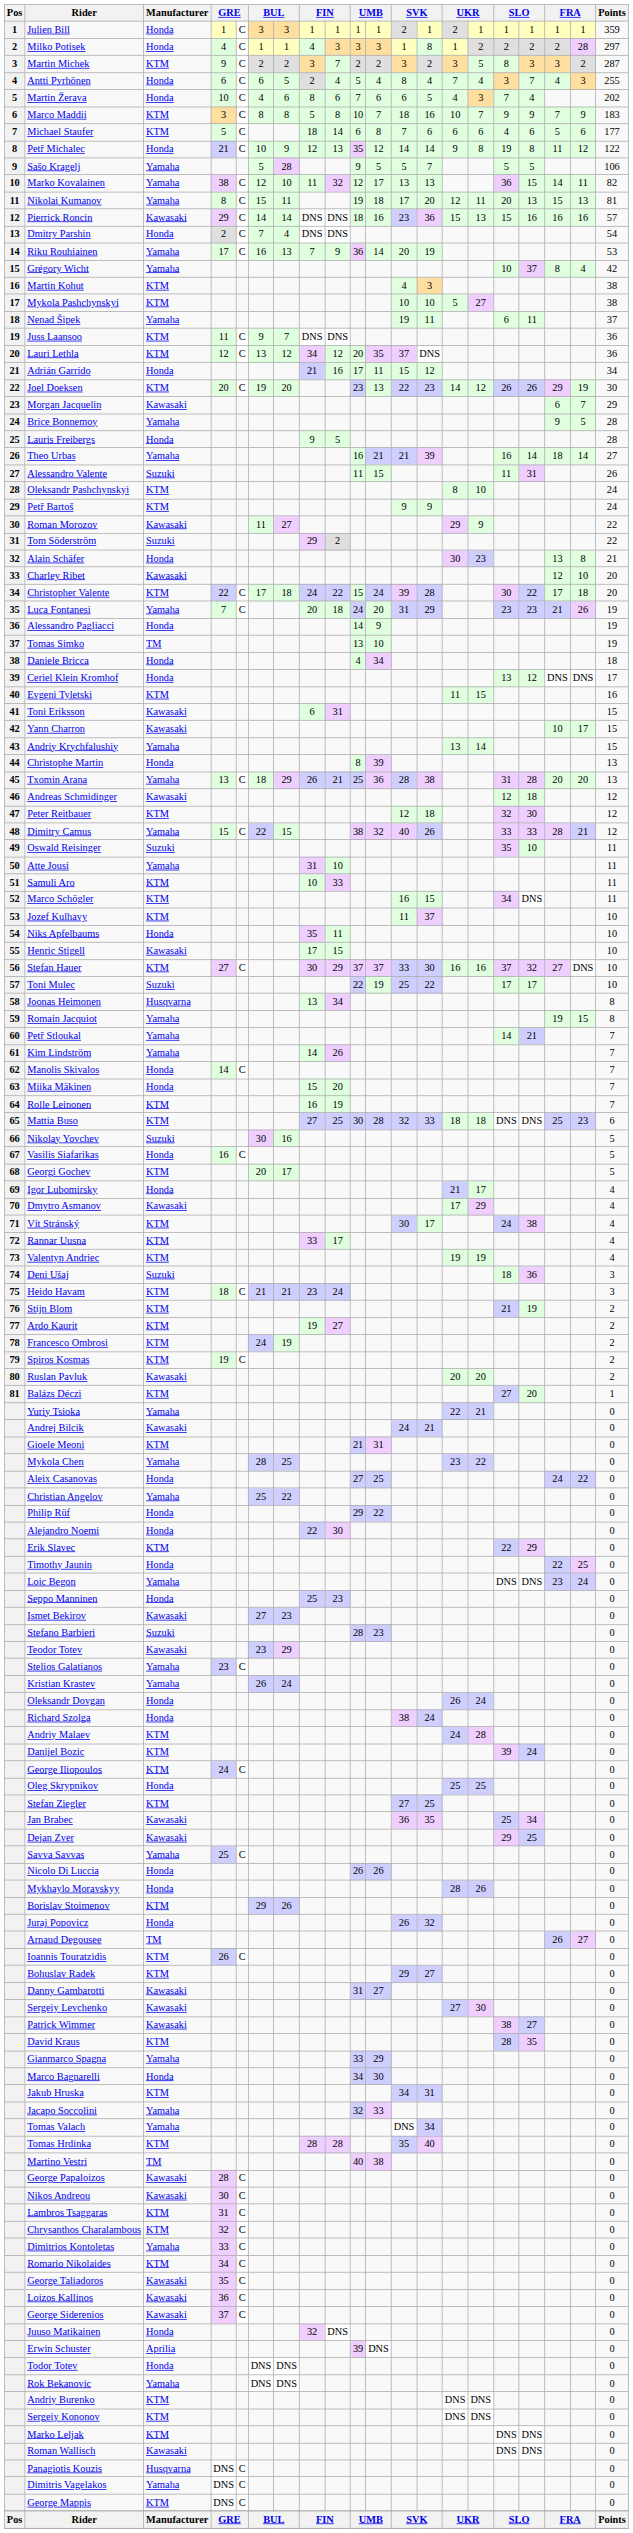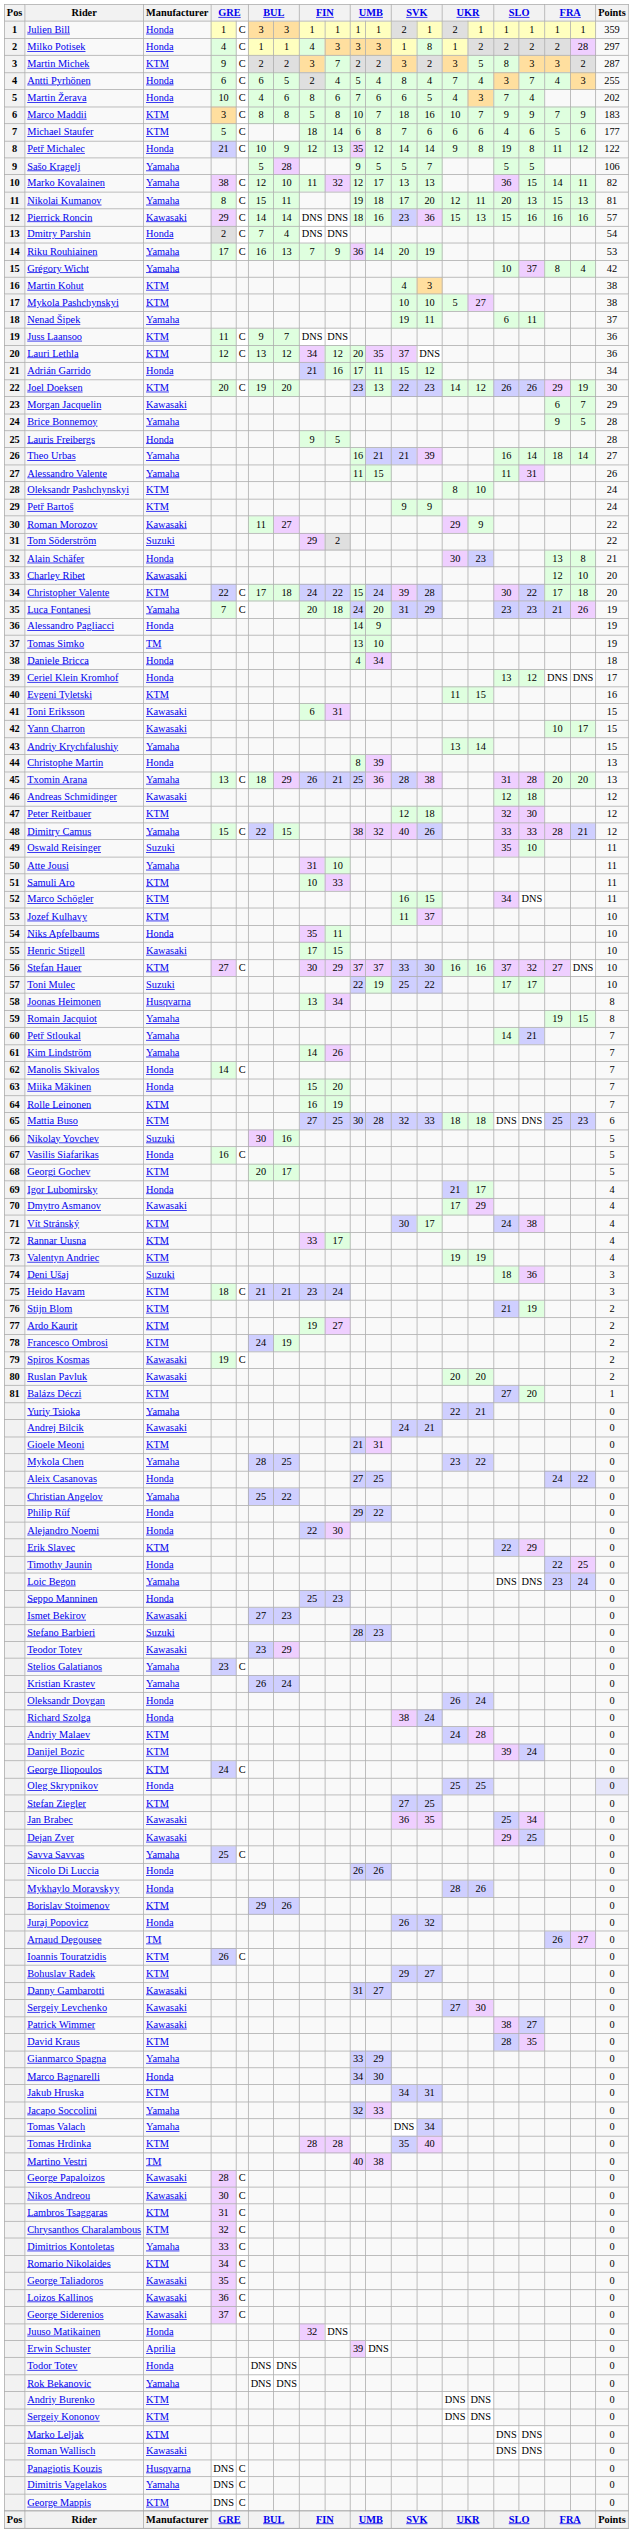Alessandro Valente | Manufacturer: Suzuki -> Yamaha
Spiros Kosmas | Manufacturer: KTM -> Kawasaki
Oleg Skrypnikov | Points: no background -> lavender background
